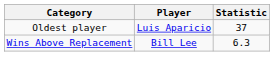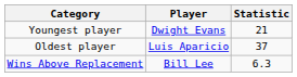+ row: Youngest player | Dwight Evans | 21
